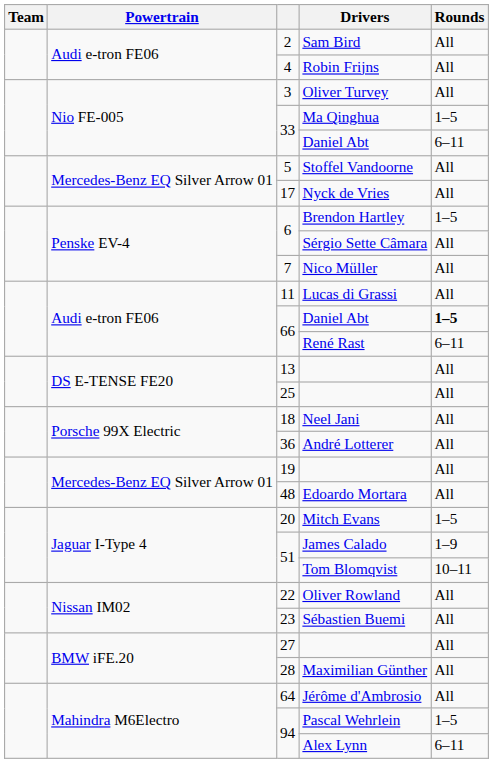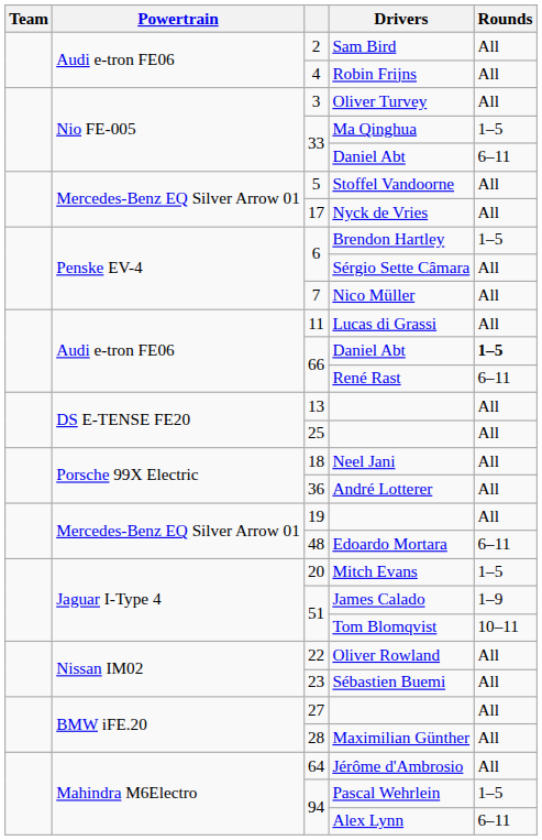Edoardo Mortara | Rounds: All -> 6–11
